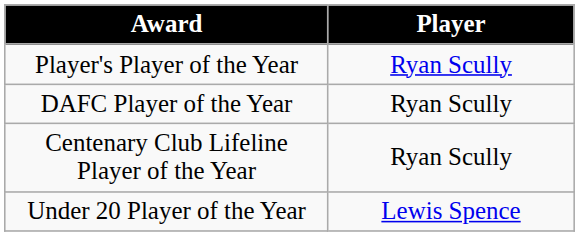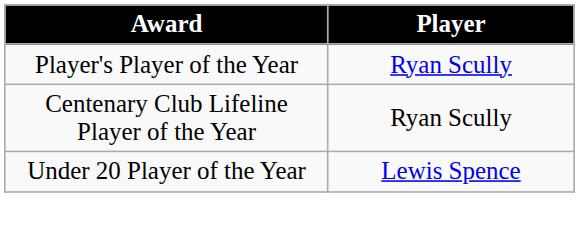- row: DAFC Player of the Year | Ryan Scully
